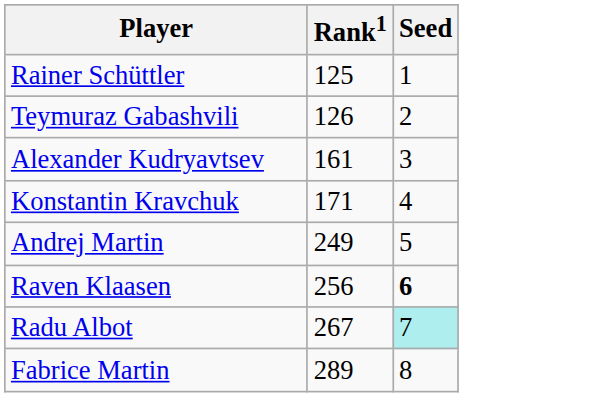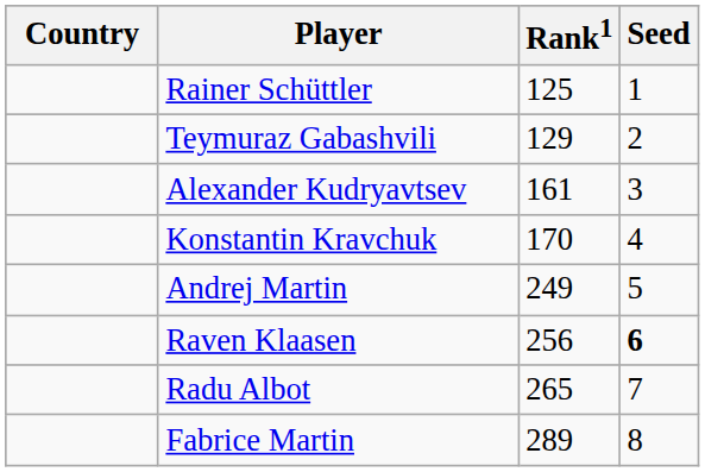+ column: Country
Teymuraz Gabashvili | Rank1: 126 -> 129
Konstantin Kravchuk | Rank1: 171 -> 170
Radu Albot | Rank1: 267 -> 265
Radu Albot | Seed: paleturquoise background -> no background
